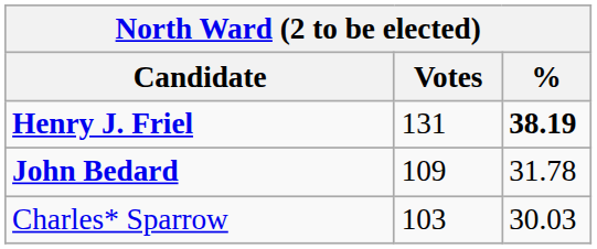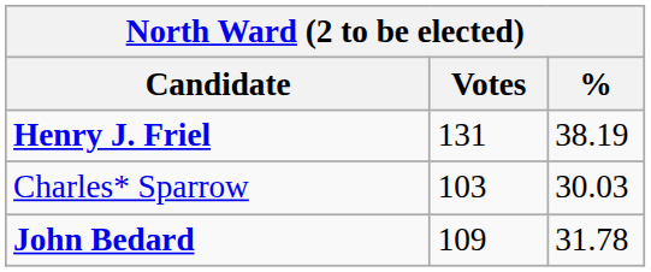Henry J. Friel | %: bold -> normal
rows swapped: John Bedard <-> Charles* Sparrow
